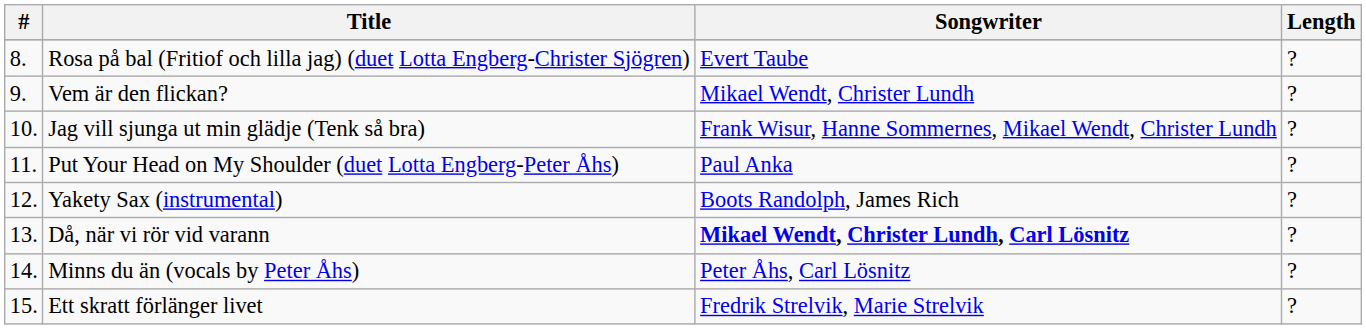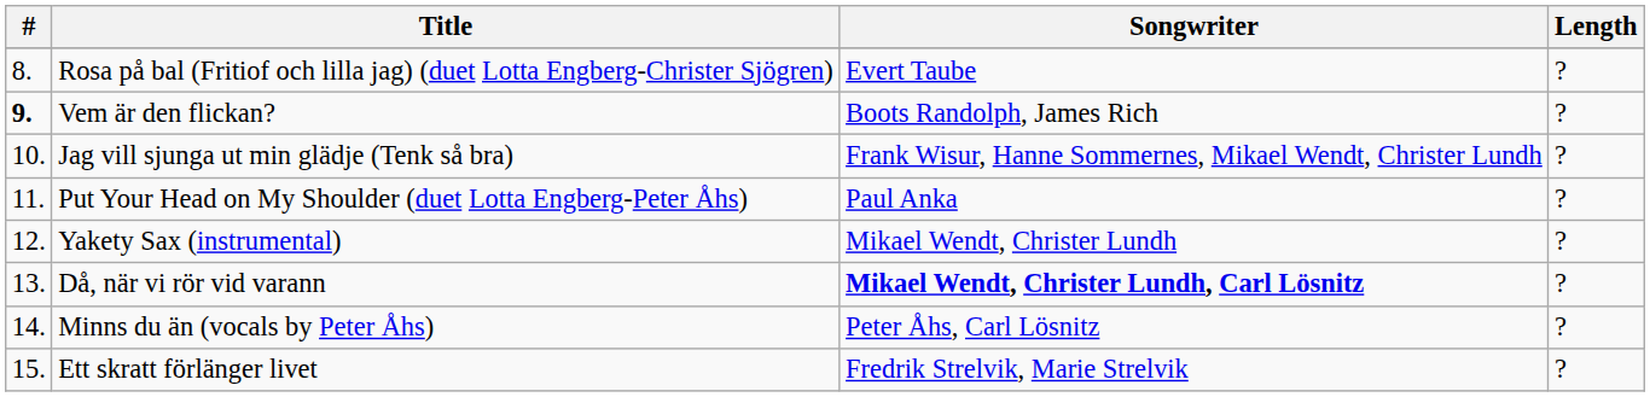Vem är den flickan? | #: normal -> bold
Vem är den flickan? | Songwriter: Mikael Wendt, Christer Lundh -> Boots Randolph, James Rich
Yakety Sax (instrumental) | Songwriter: Boots Randolph, James Rich -> Mikael Wendt, Christer Lundh
